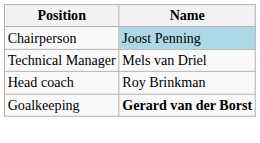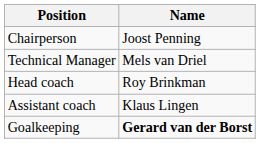Chairperson | Name: lightblue background -> no background
+ row: Assistant coach | Klaus Lingen
